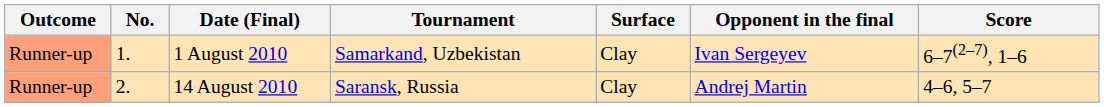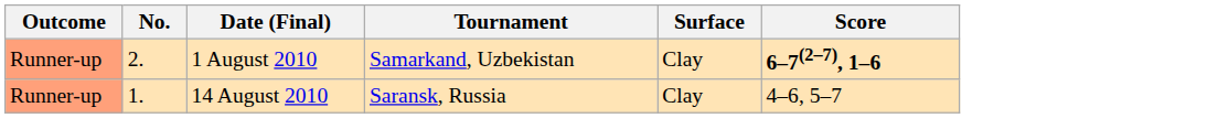- column: Opponent in the final | Ivan Sergeyev | Andrej Martin
1 August 2010 | No.: 1. -> 2.
1 August 2010 | Score: normal -> bold
14 August 2010 | No.: 2. -> 1.
